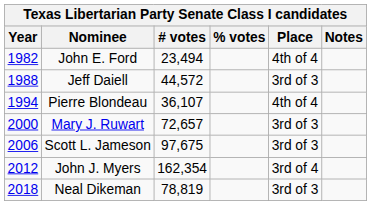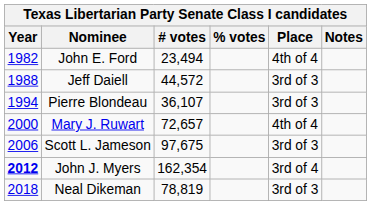Pierre Blondeau | Place: 4th of 4 -> 3rd of 3
Mary J. Ruwart | Place: 3rd of 3 -> 4th of 4
John J. Myers | Year: normal -> bold
